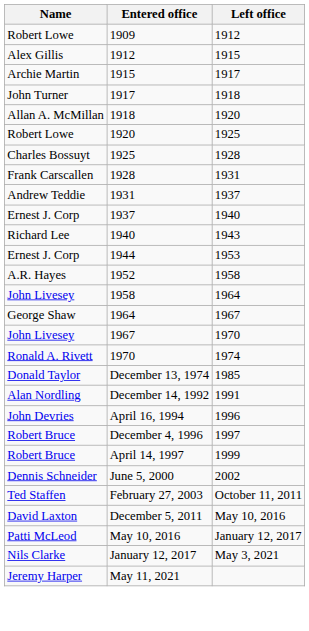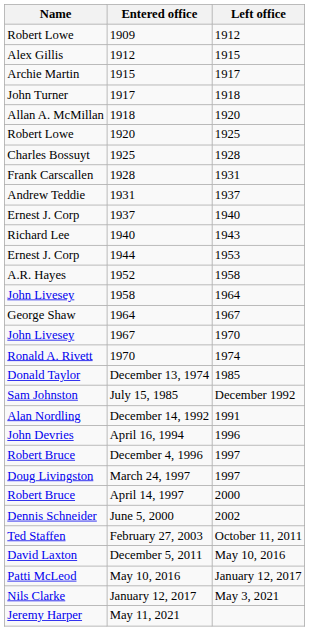+ row: Sam Johnston | July 15, 1985 | December 1992
+ row: Doug Livingston | March 24, 1997 | 1997
April 14, 1997 | Left office: 1999 -> 2000
